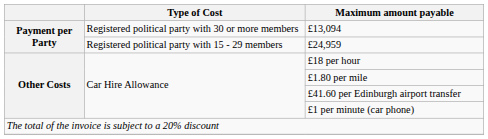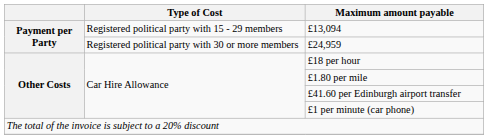£13,094 | Type of Cost: Registered political party with 30 or more members -> Registered political party with 15 - 29 members
£24,959 | Type of Cost: Registered political party with 15 - 29 members -> Registered political party with 30 or more members
